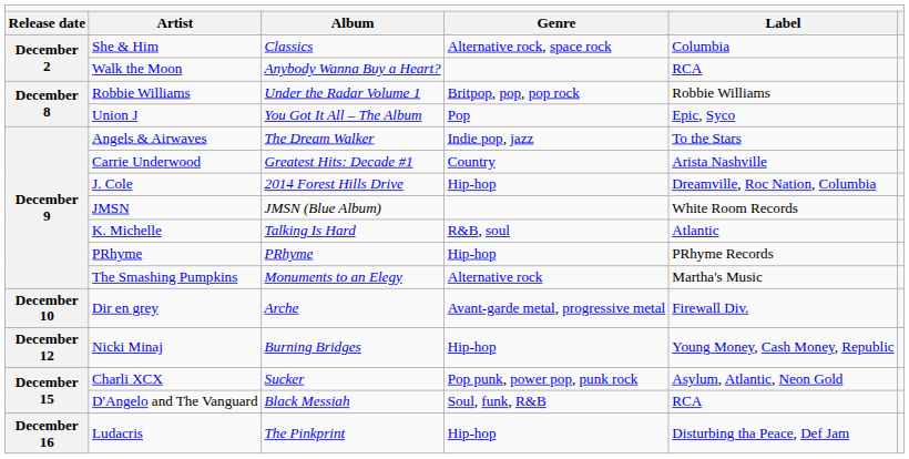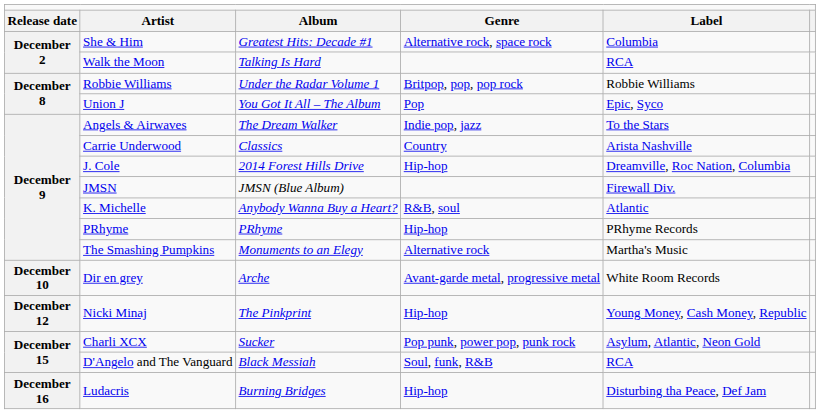She & Him | column 3: Classics -> Greatest Hits: Decade #1
Walk the Moon | column 3: Anybody Wanna Buy a Heart? -> Talking Is Hard
Carrie Underwood | column 3: Greatest Hits: Decade #1 -> Classics
JMSN | column 5: White Room Records -> Firewall Div.
K. Michelle | column 3: Talking Is Hard -> Anybody Wanna Buy a Heart?
Dir en grey | column 5: Firewall Div. -> White Room Records
Nicki Minaj | column 3: Burning Bridges -> The Pinkprint
Ludacris | column 3: The Pinkprint -> Burning Bridges
